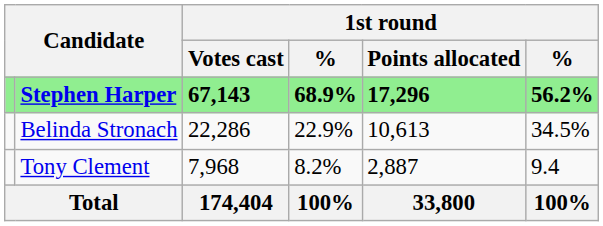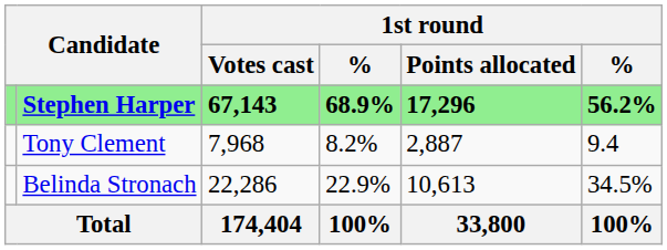rows swapped: Belinda Stronach <-> Tony Clement
